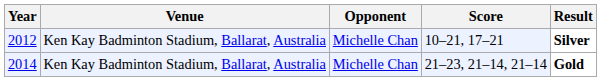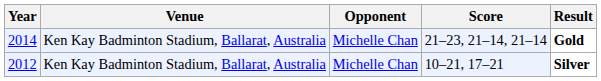rows swapped: 2014 <-> 2012
